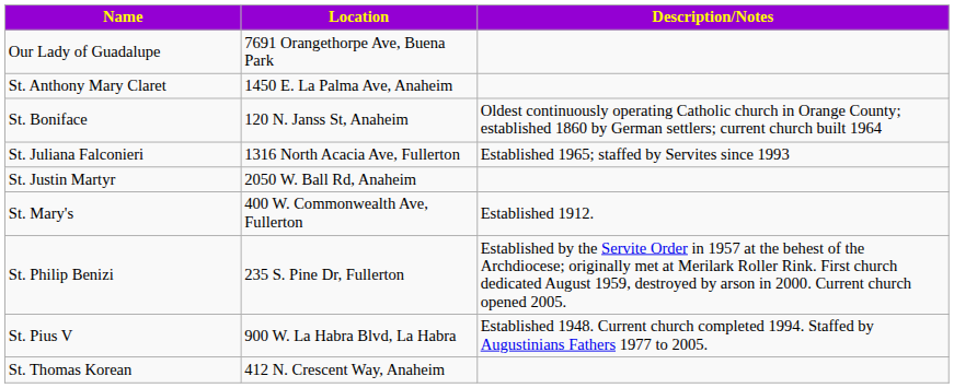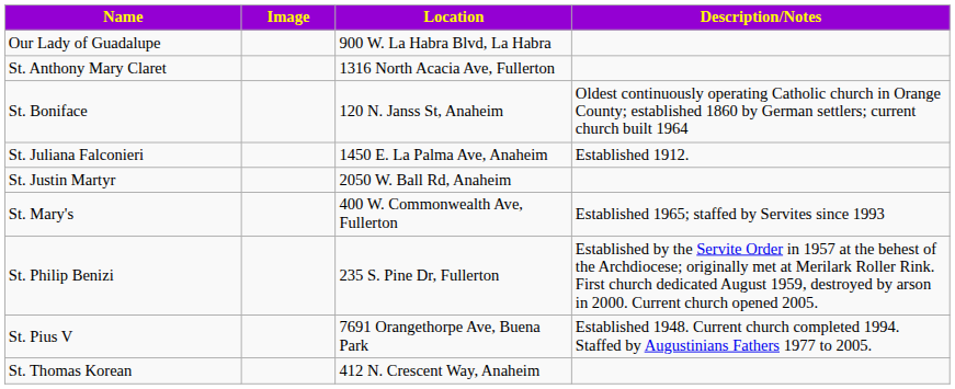+ column: Image
Our Lady of Guadalupe | Location: 7691 Orangethorpe Ave, Buena Park -> 900 W. La Habra Blvd, La Habra
St. Anthony Mary Claret | Location: 1450 E. La Palma Ave, Anaheim -> 1316 North Acacia Ave, Fullerton
St. Juliana Falconieri | Location: 1316 North Acacia Ave, Fullerton -> 1450 E. La Palma Ave, Anaheim
St. Juliana Falconieri | Description/Notes: Established 1965; staffed by Servites since 1993 -> Established 1912.
St. Mary's | Description/Notes: Established 1912. -> Established 1965; staffed by Servites since 1993
St. Pius V | Location: 900 W. La Habra Blvd, La Habra -> 7691 Orangethorpe Ave, Buena Park
